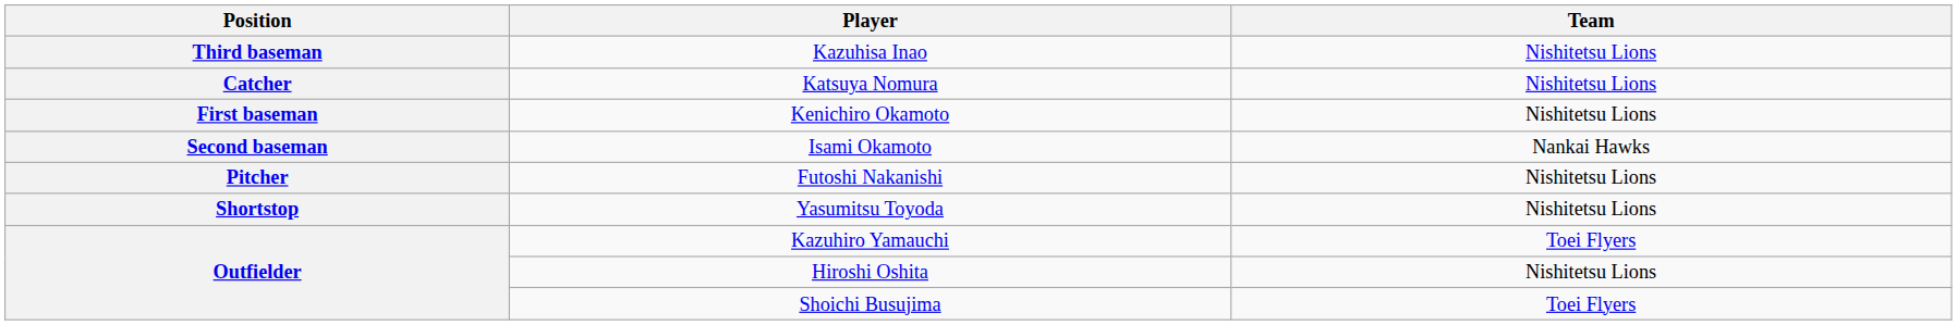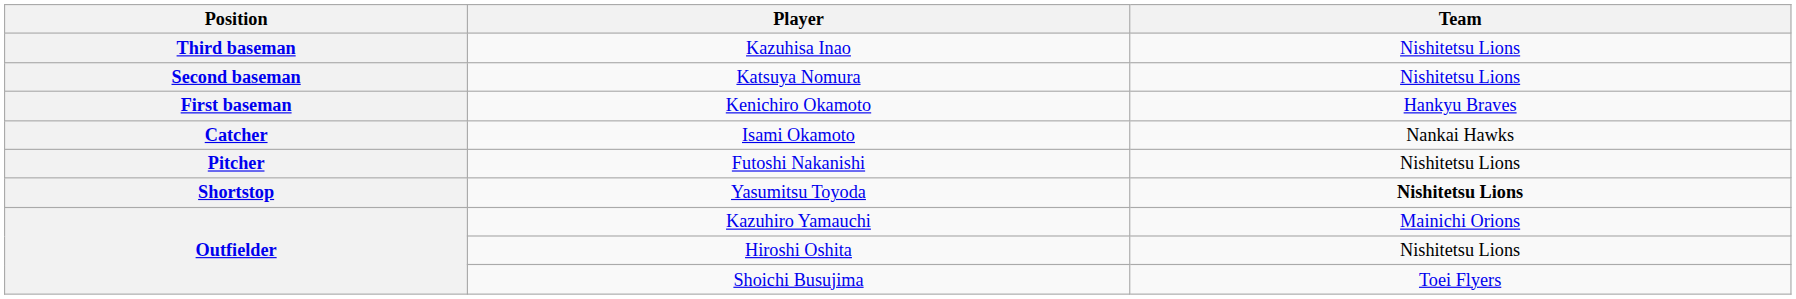Katsuya Nomura | Position: Catcher -> Second baseman
Kenichiro Okamoto | Team: Nishitetsu Lions -> Hankyu Braves
Isami Okamoto | Position: Second baseman -> Catcher
Yasumitsu Toyoda | Team: normal -> bold
Kazuhiro Yamauchi | Team: Toei Flyers -> Mainichi Orions
